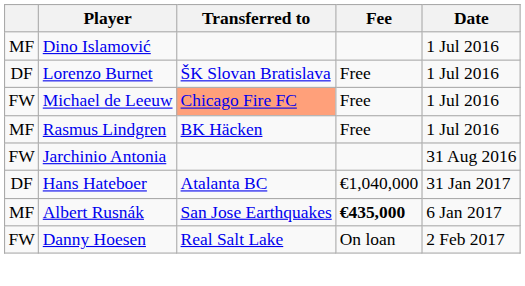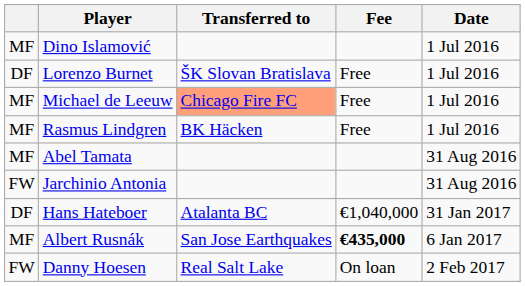Michael de Leeuw | column 1: FW -> MF
+ row: MF | Abel Tamata | 31 Aug 2016
